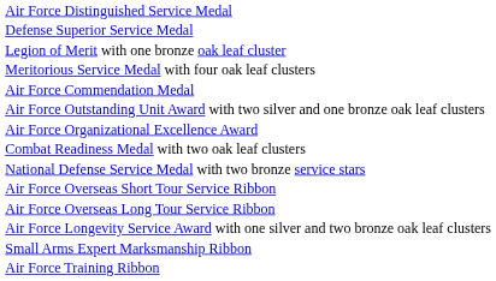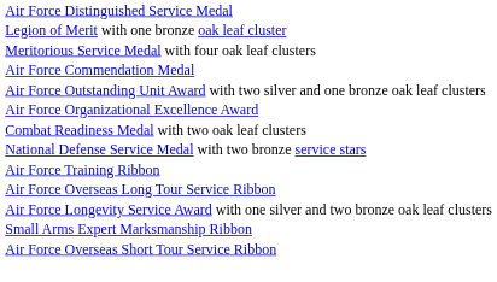- row: Defense Superior Service Medal
rows swapped: Air Force Overseas Short Tour Service Ribbon <-> Air Force Training Ribbon
